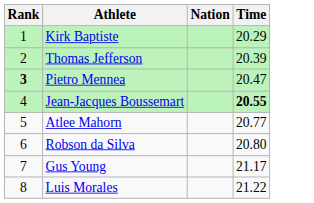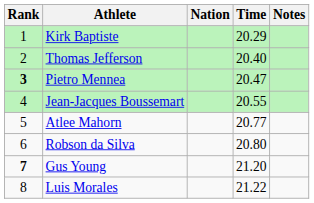+ column: Notes
Thomas Jefferson | Time: 20.39 -> 20.40
Jean-Jacques Boussemart | Time: bold -> normal
Gus Young | Rank: normal -> bold
Gus Young | Time: 21.17 -> 21.20
